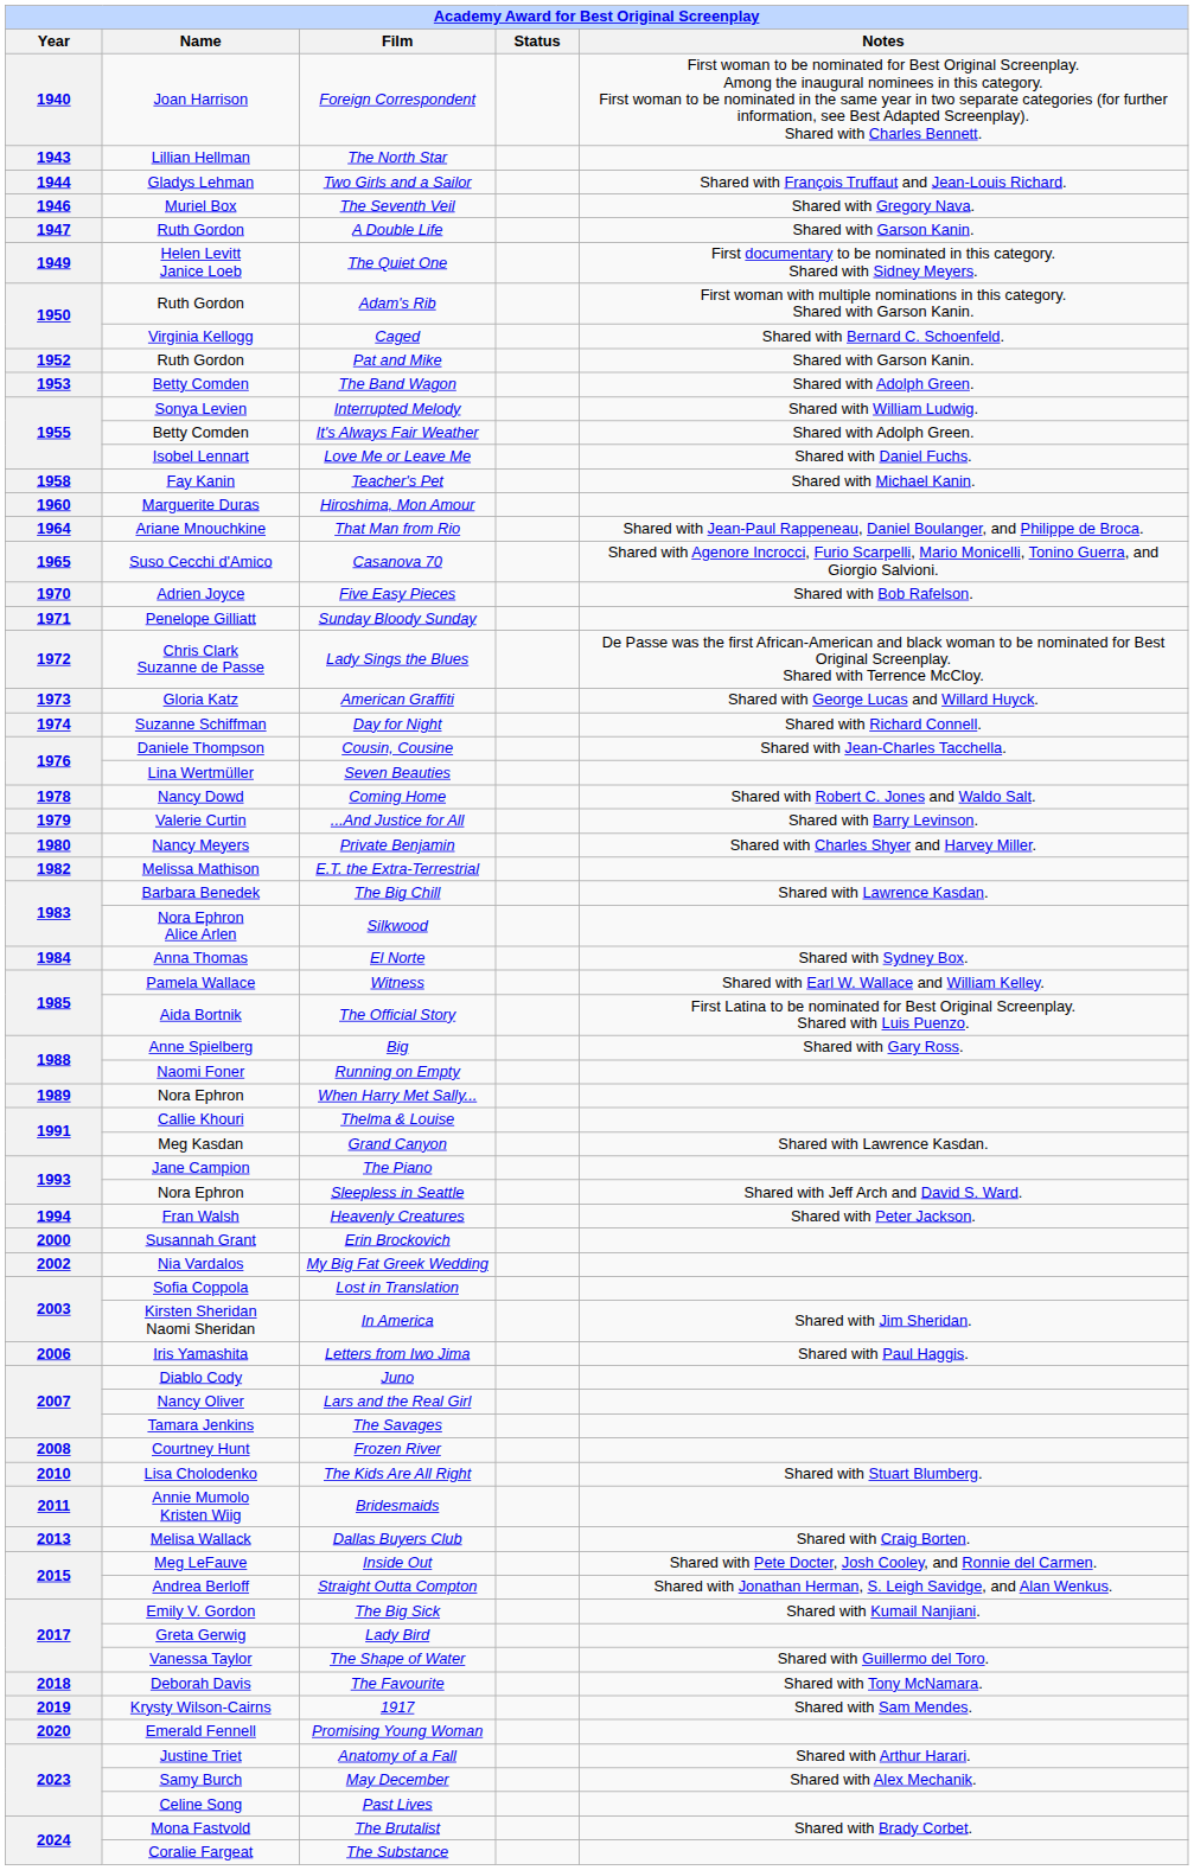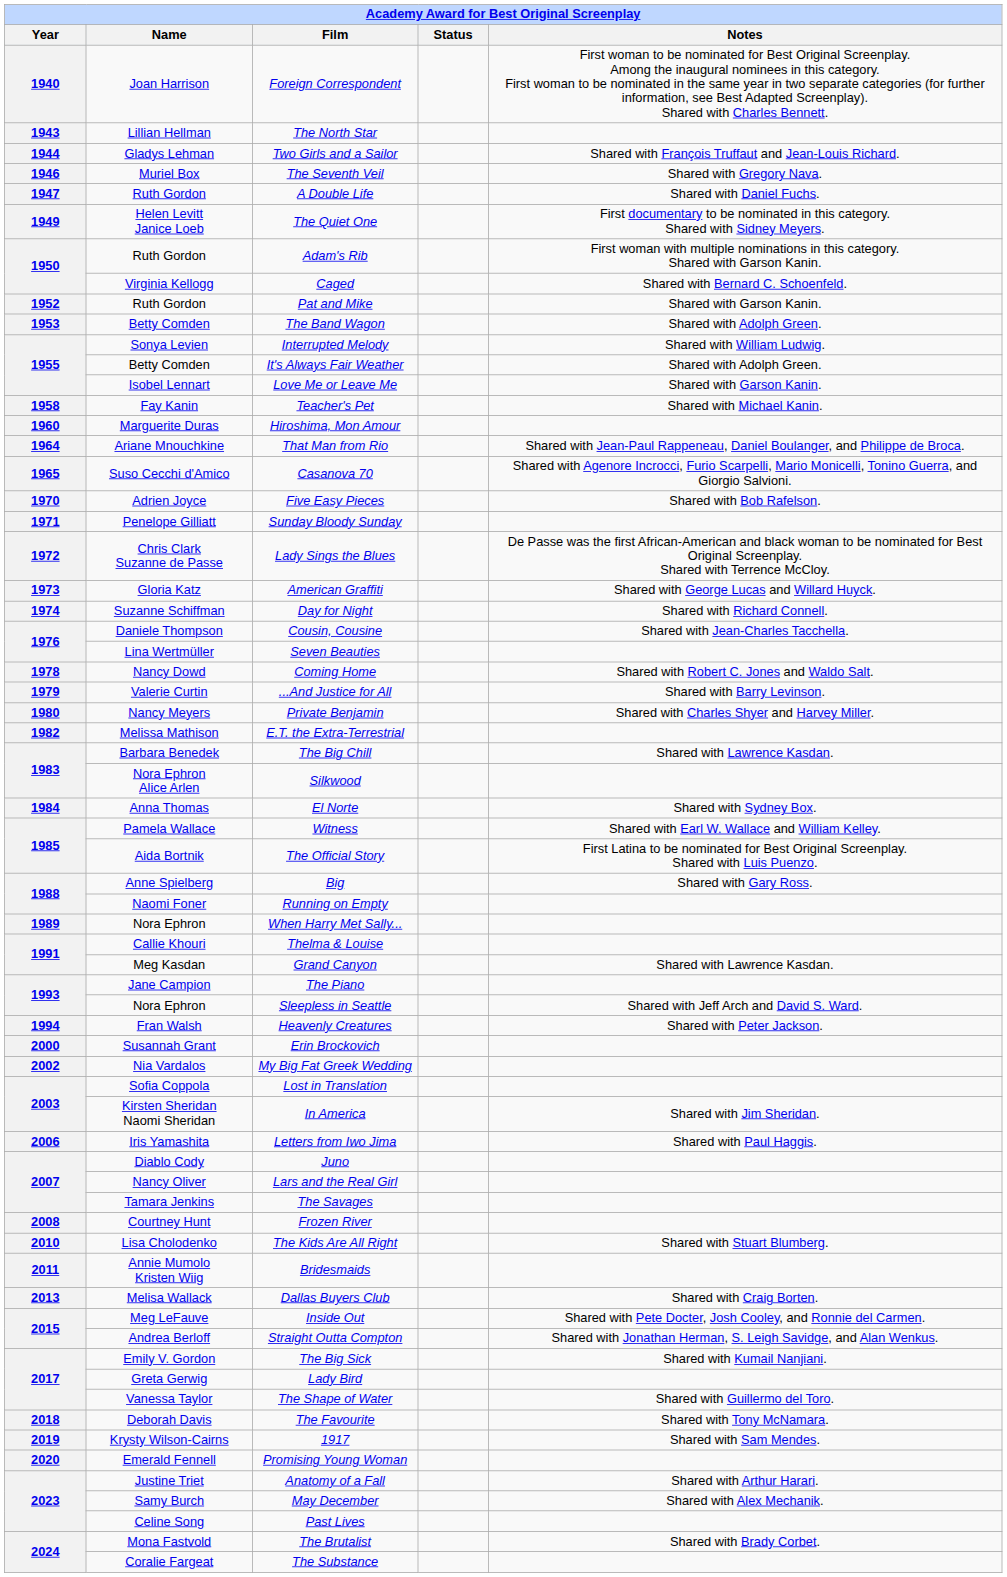A Double Life | Notes: Shared with Garson Kanin. -> Shared with Daniel Fuchs.
Love Me or Leave Me | Notes: Shared with Daniel Fuchs. -> Shared with Garson Kanin.
